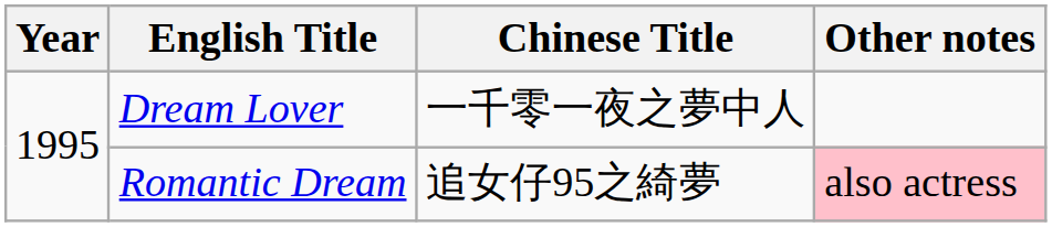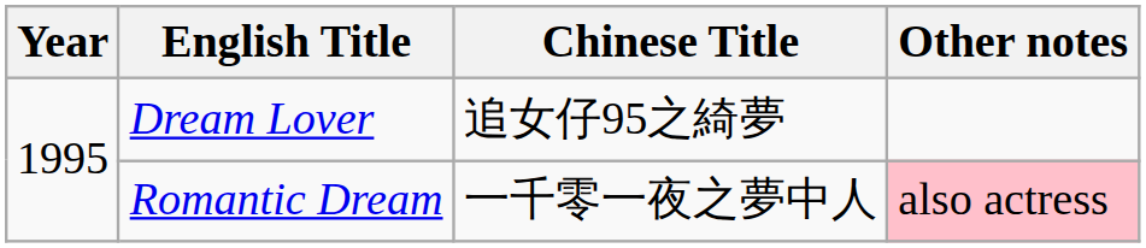Dream Lover | Chinese Title: 一千零一夜之夢中人 -> 追女仔95之綺夢
Romantic Dream | Chinese Title: 追女仔95之綺夢 -> 一千零一夜之夢中人
